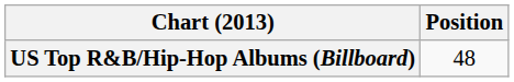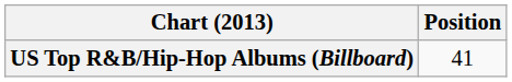US Top R&B/Hip-Hop Albums (Billboard) | Position: 48 -> 41
